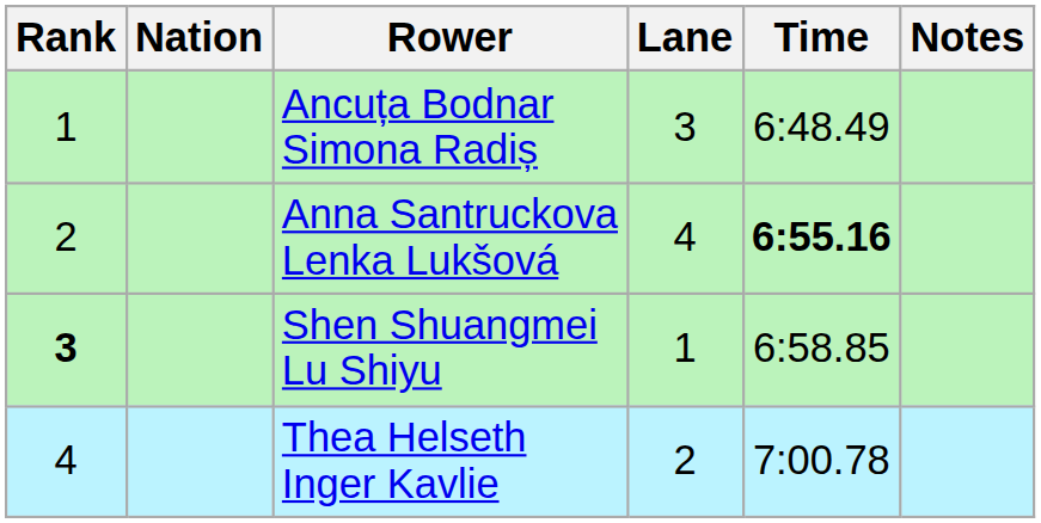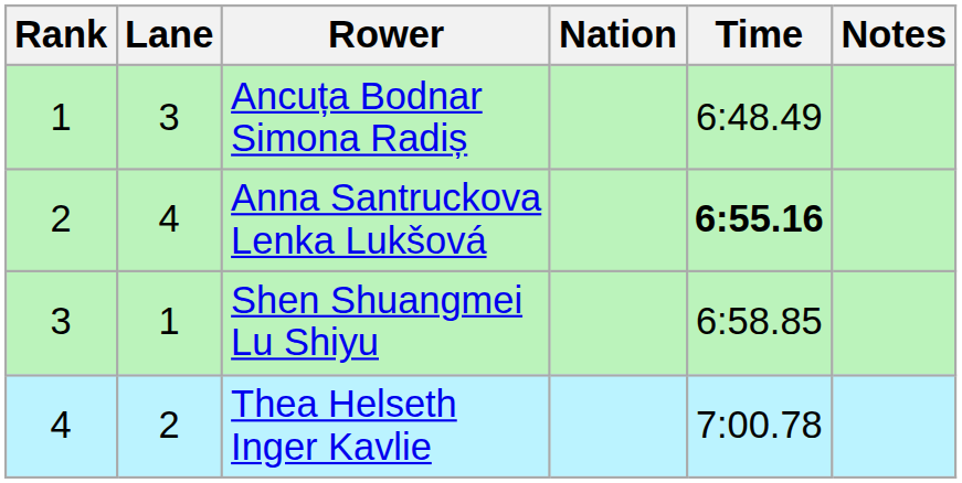columns swapped: Lane <-> Nation
Shen Shuangmei Lu Shiyu | Rank: bold -> normal
